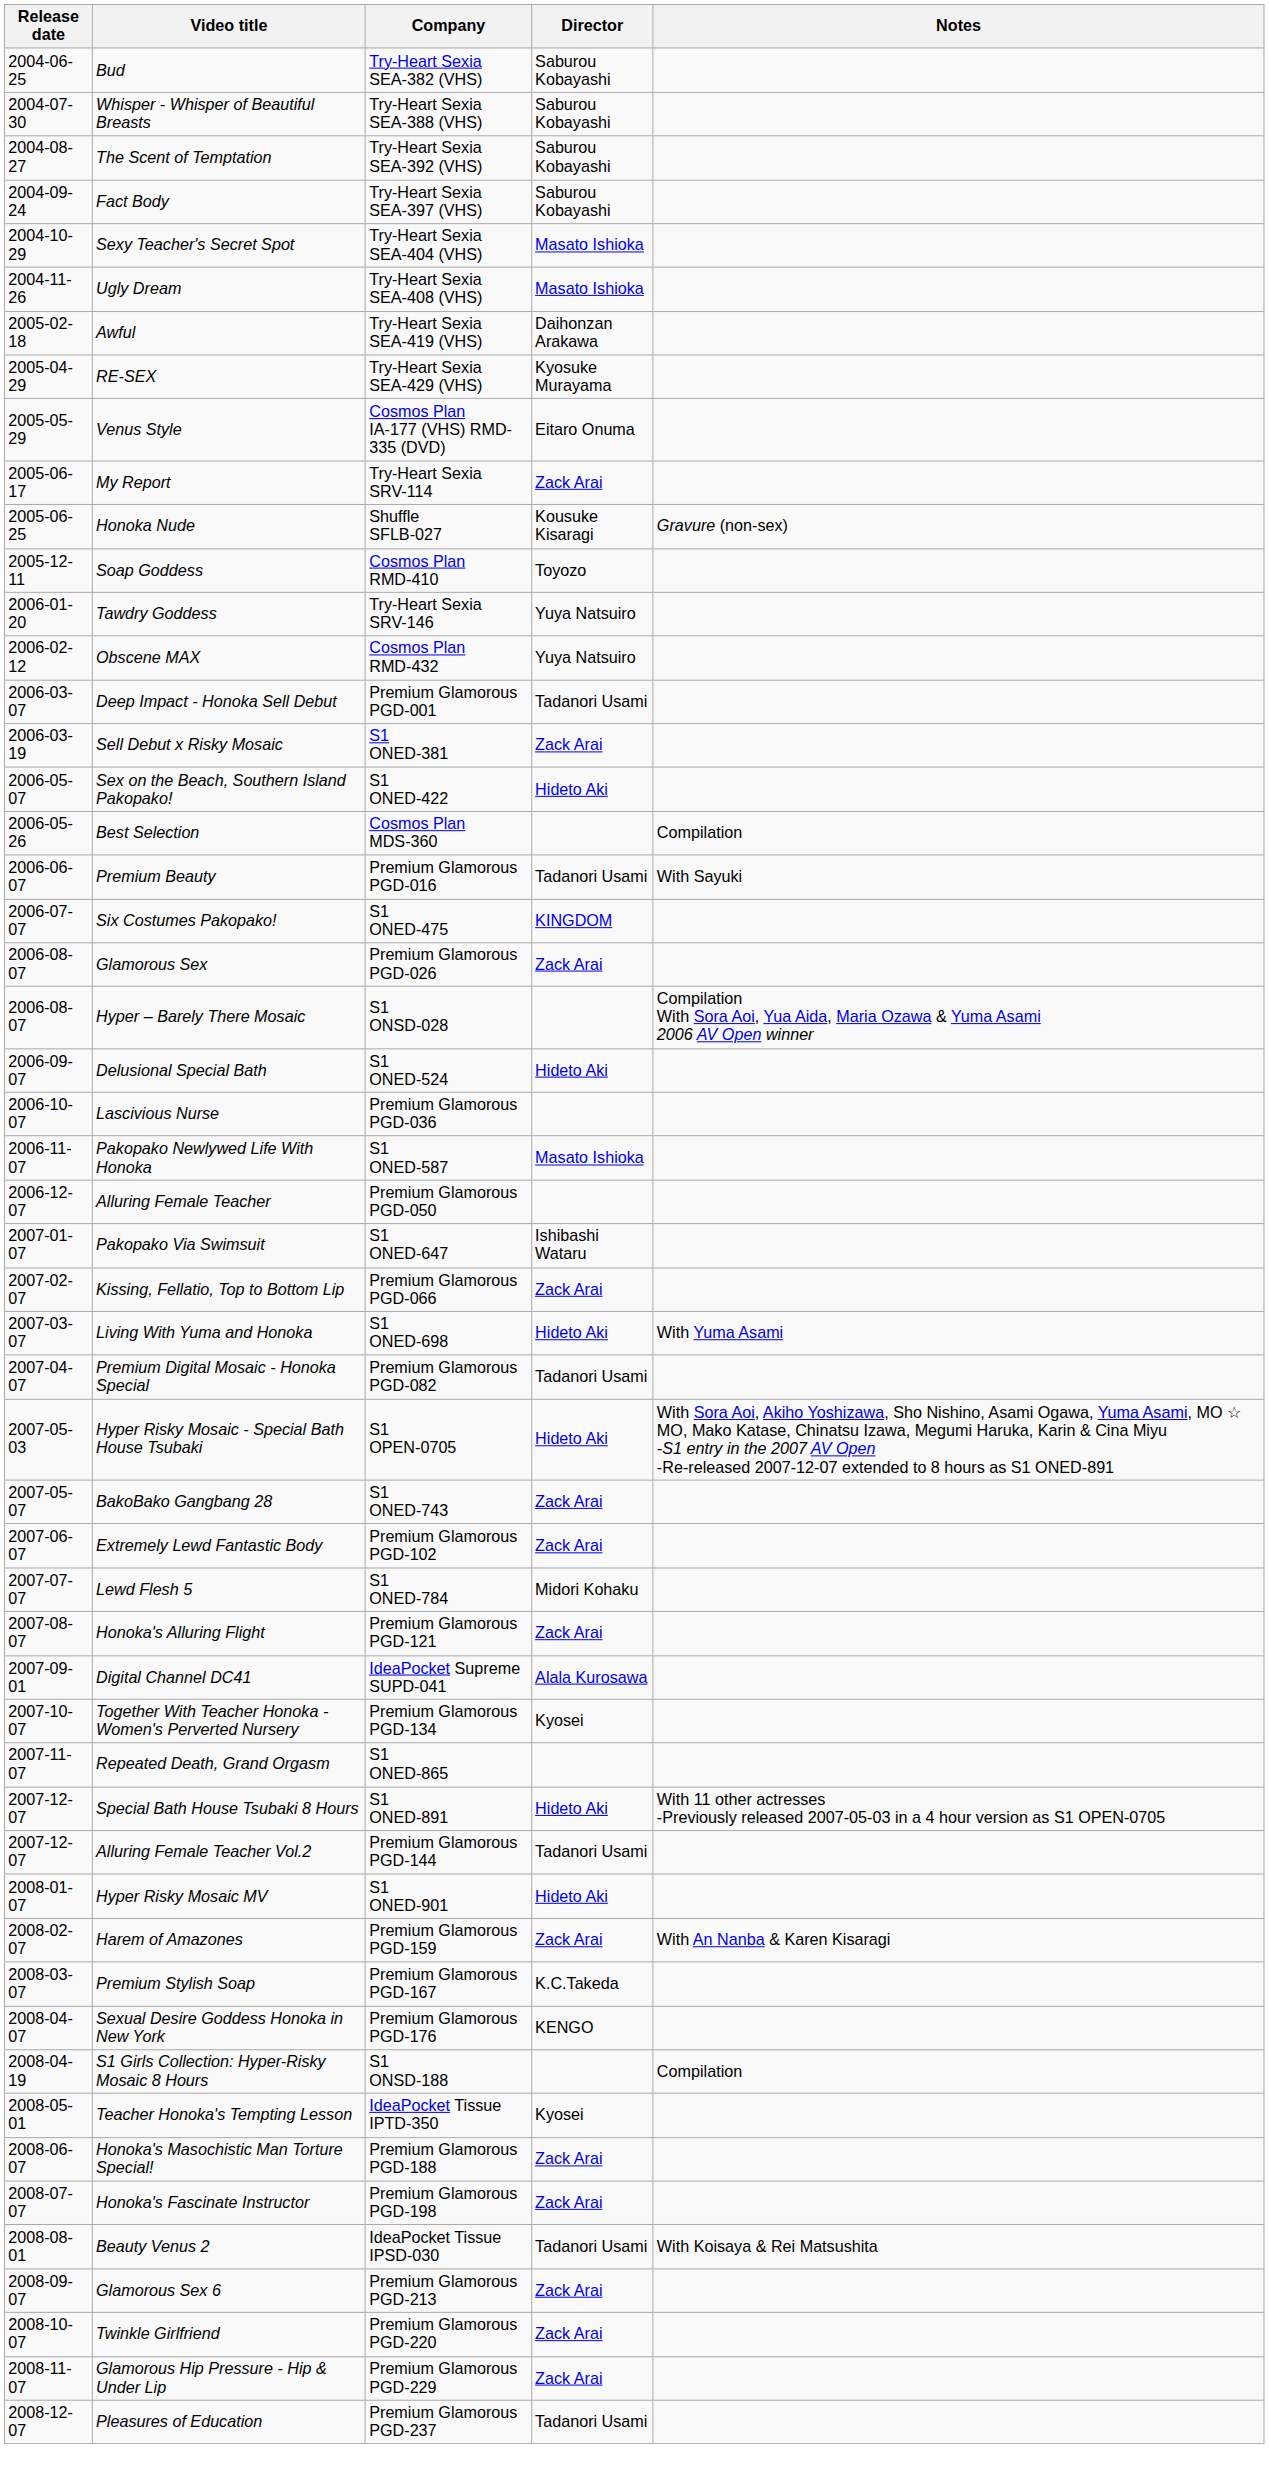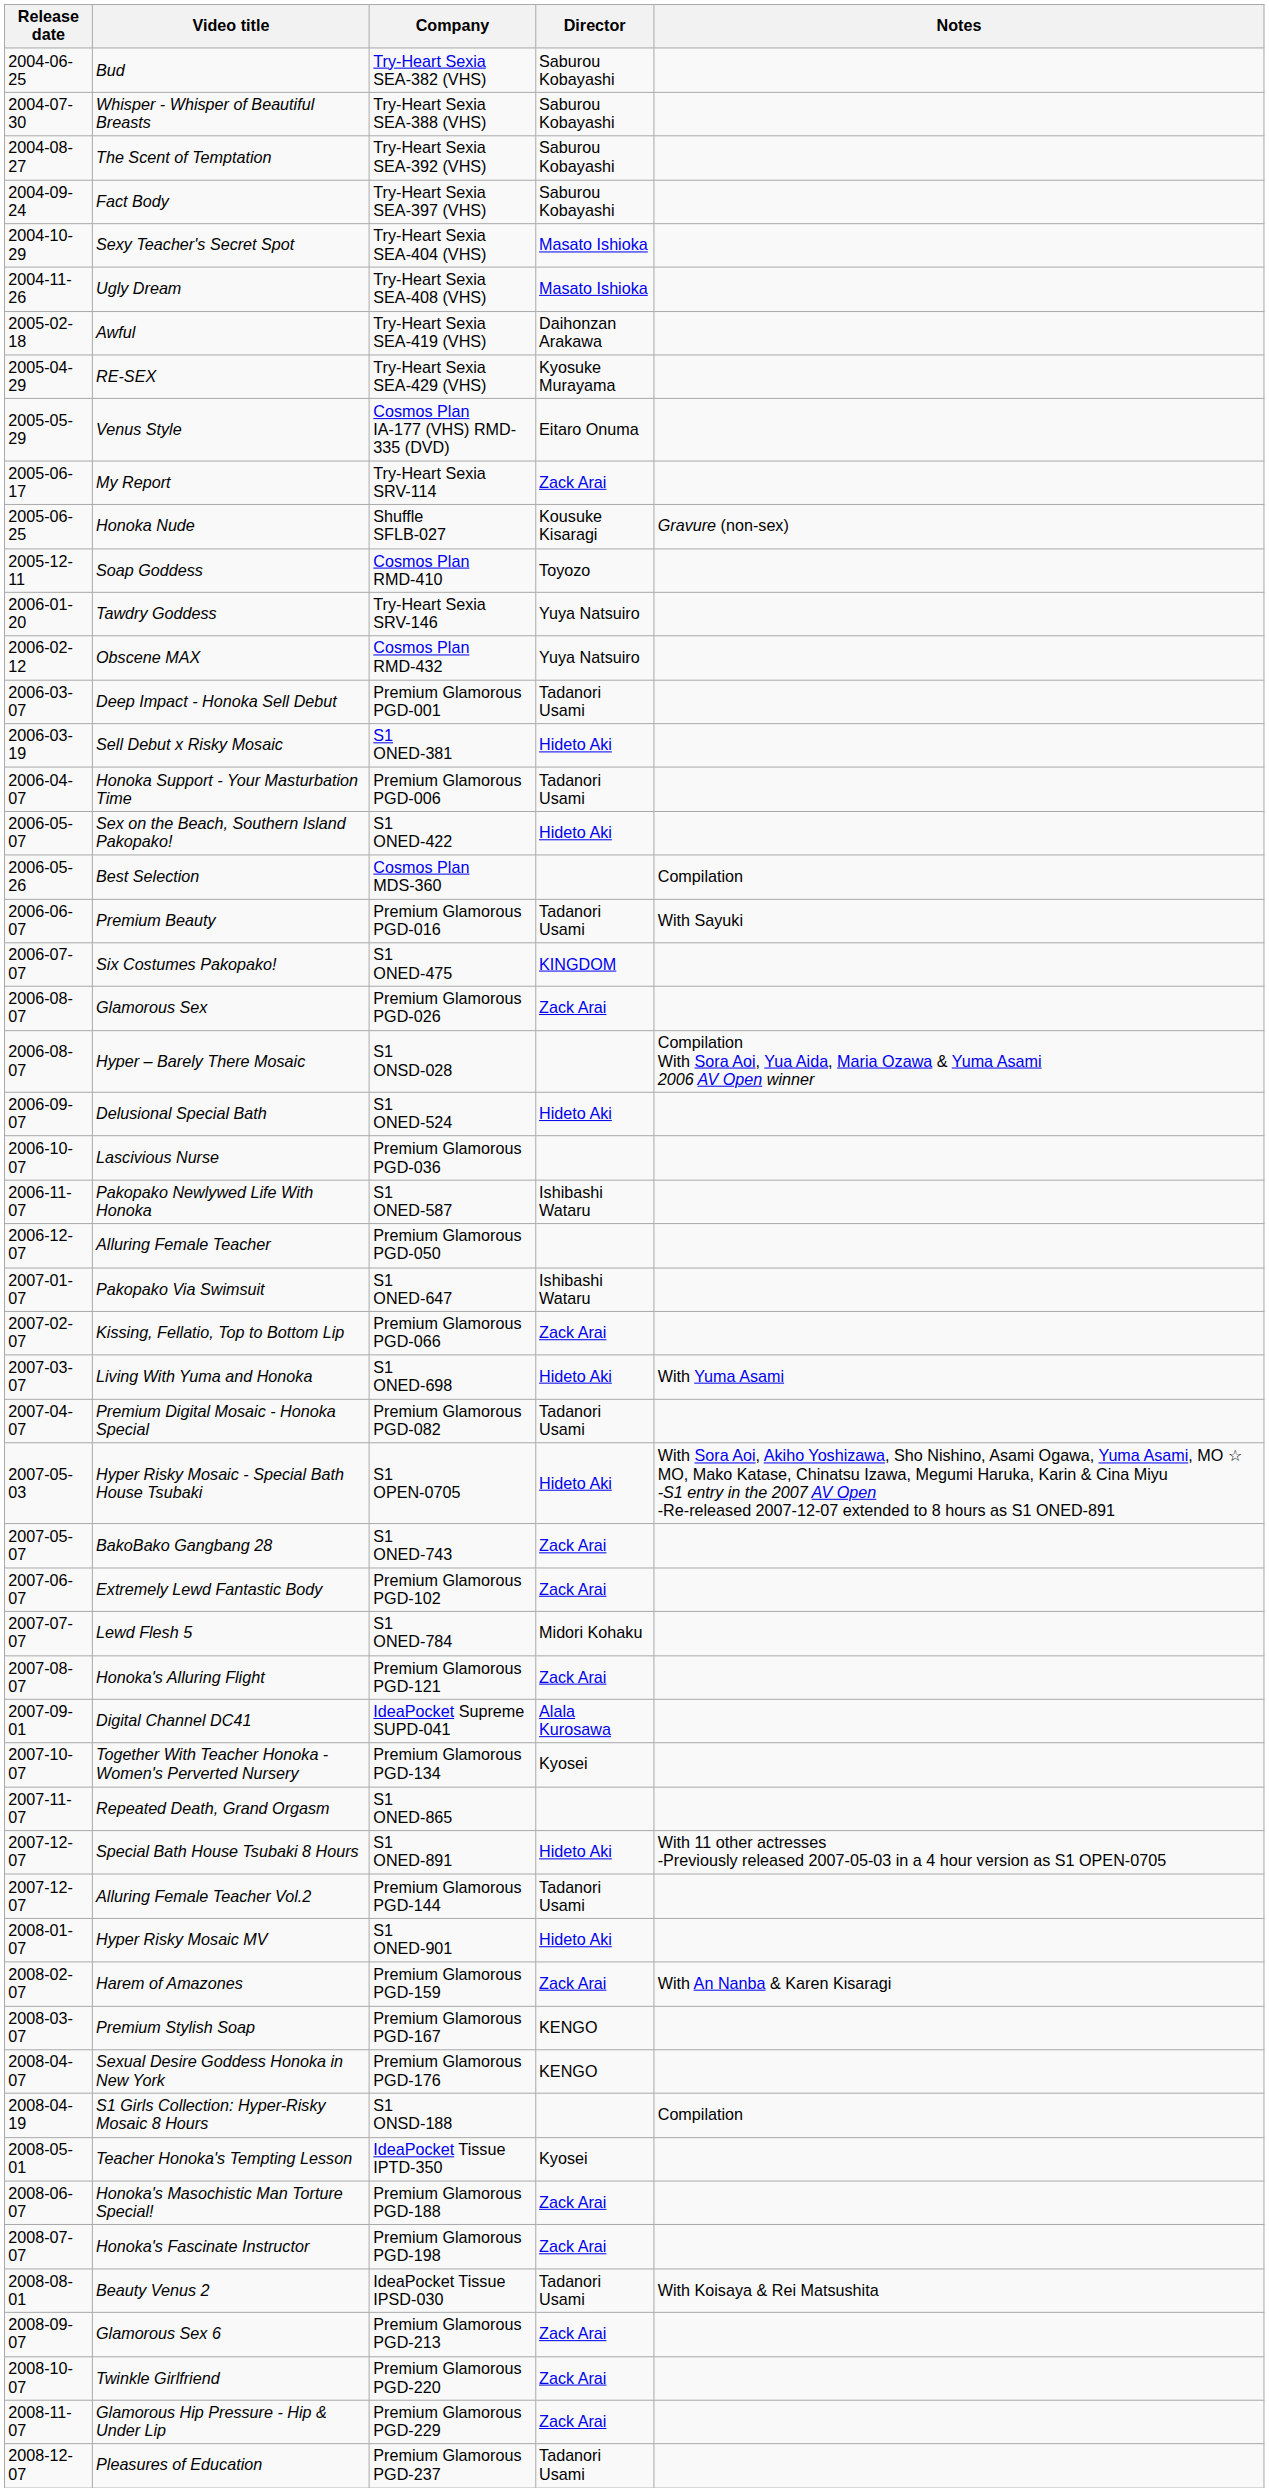Sell Debut x Risky Mosaic | Director: Zack Arai -> Hideto Aki
+ row: 2006-04-07 | Honoka Support - Your Masturbation Time | Premium Glamorous PGD-006 | Tadanori Usami
Pakopako Newlywed Life With Honoka | Director: Masato Ishioka -> Ishibashi Wataru
Premium Stylish Soap | Director: K.C.Takeda -> KENGO
